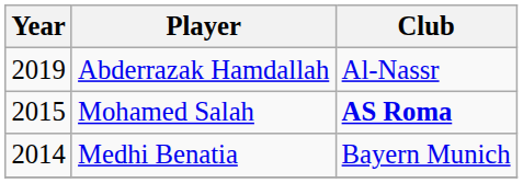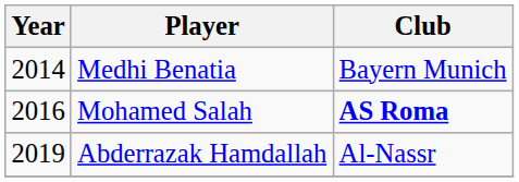rows swapped: Medhi Benatia <-> Abderrazak Hamdallah
Mohamed Salah | Year: 2015 -> 2016
